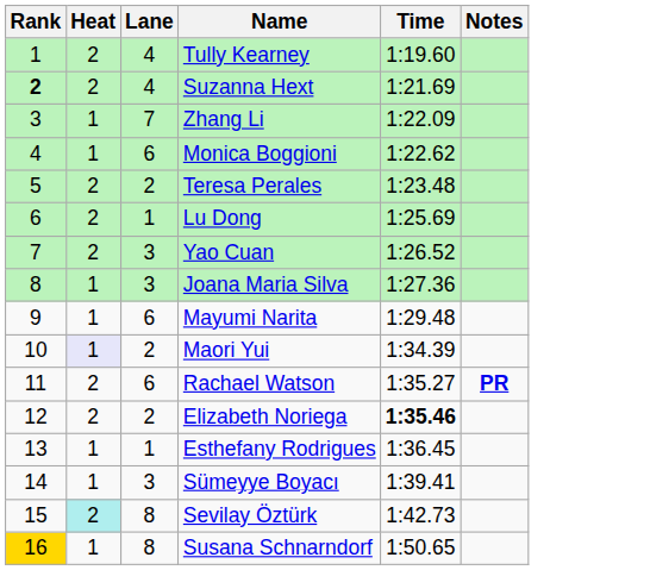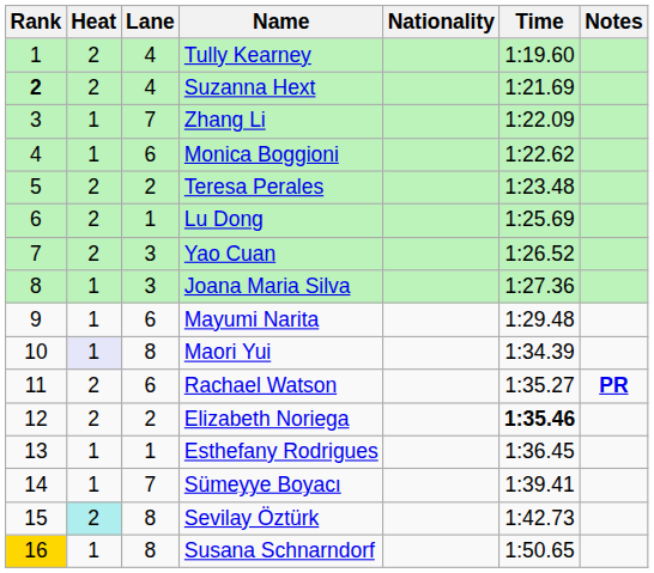+ column: Nationality
Maori Yui | Lane: 2 -> 8
Sümeyye Boyacı | Lane: 3 -> 7
